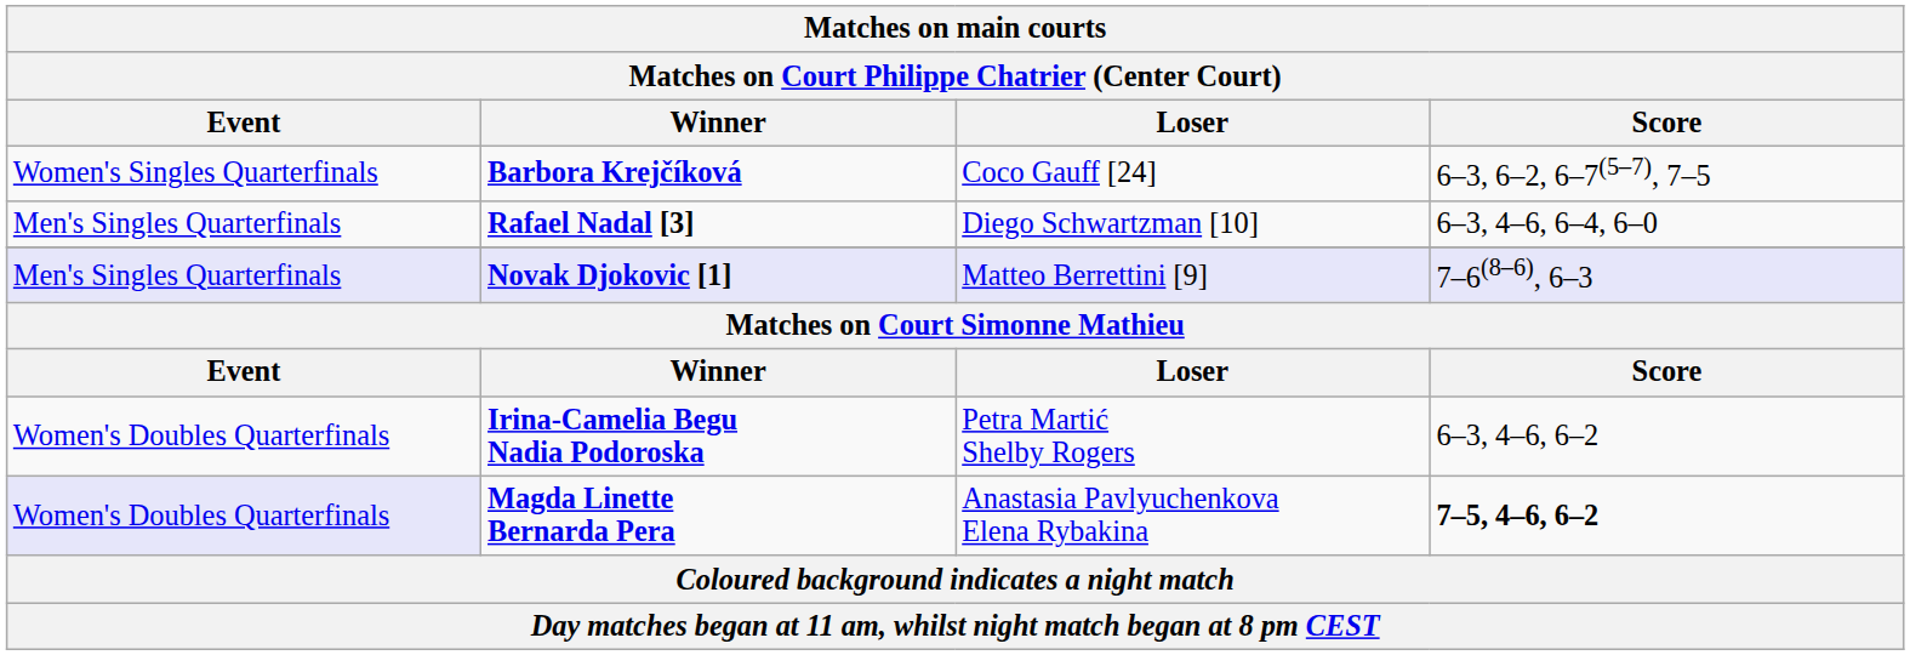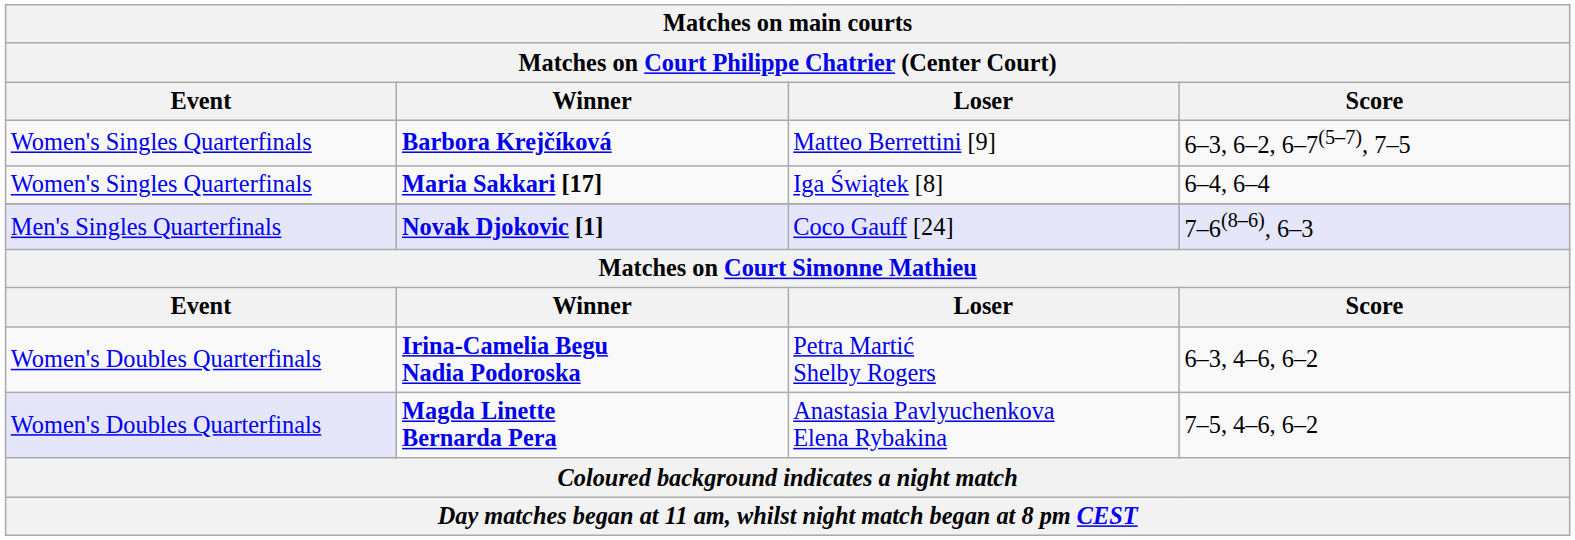Barbora Krejčíková | Loser: Coco Gauff [24] -> Matteo Berrettini [9]
+ row: Women's Singles Quarterfinals | Maria Sakkari [17] | Iga Świątek [8] | 6–4, 6–4
- row: Men's Singles Quarterfinals | Rafael Nadal [3] | Diego Schwartzman [10] | 6–3, 4–6, 6–4, 6–0
Novak Djokovic [1] | Loser: Matteo Berrettini [9] -> Coco Gauff [24]
Magda Linette Bernarda Pera | Score: bold -> normal
